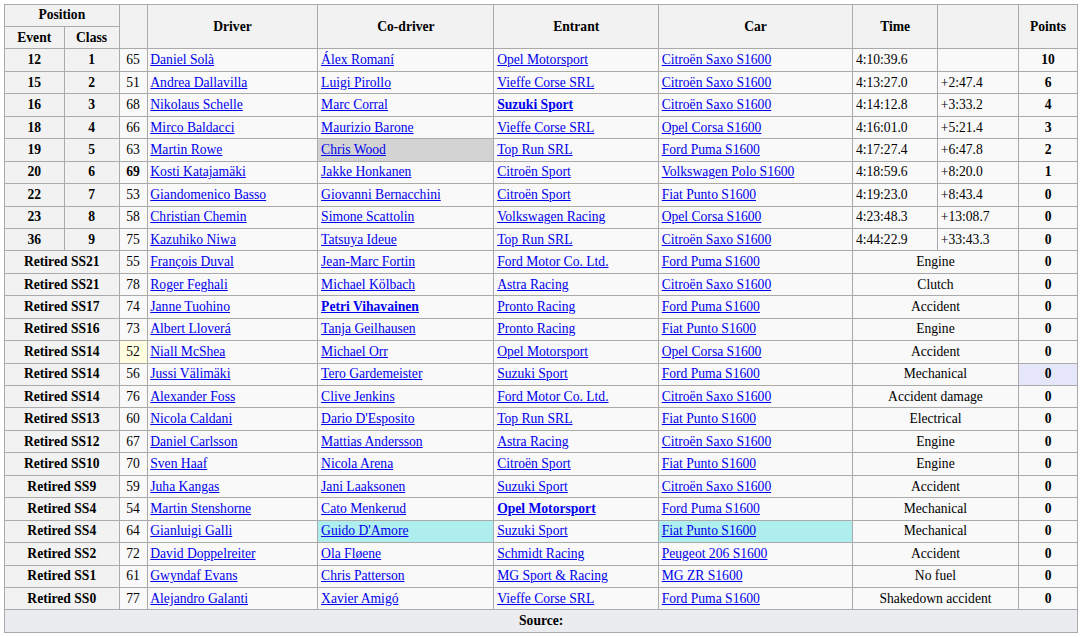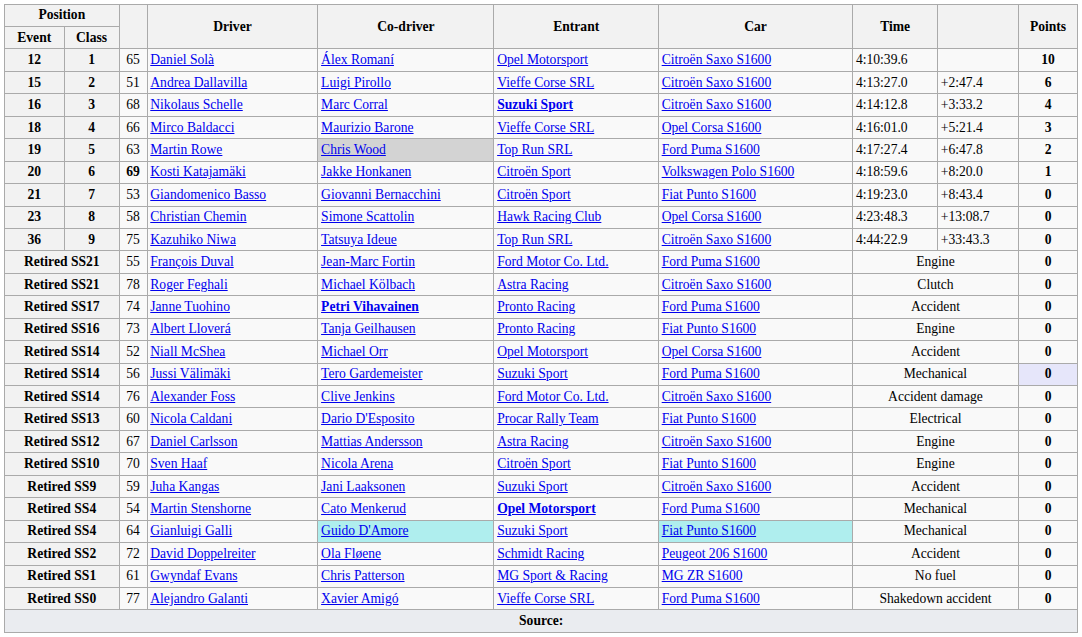Giandomenico Basso | Position / Event: 22 -> 21
Christian Chemin | Entrant: Volkswagen Racing -> Hawk Racing Club
Niall McShea | column 3: lightyellow background -> no background
Nicola Caldani | Entrant: Top Run SRL -> Procar Rally Team
